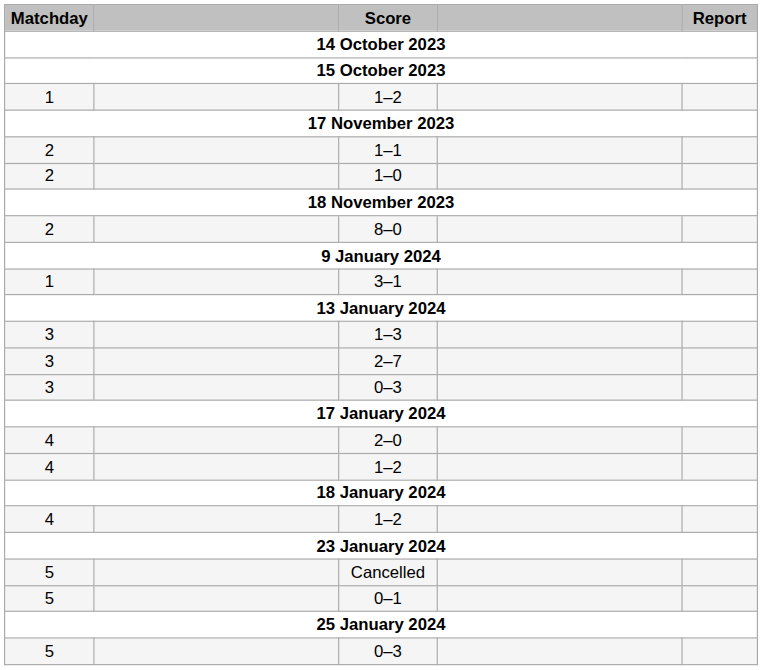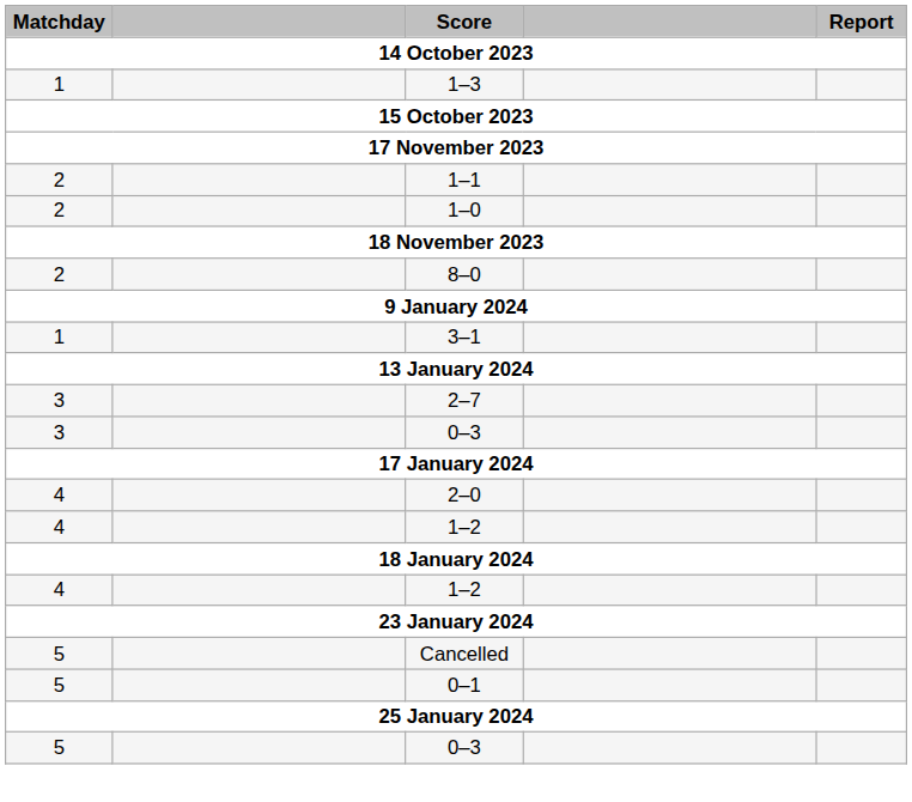+ row: 1 | 1–3
- row: 1 | 1–2
- row: 3 | 1–3
